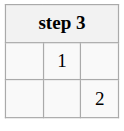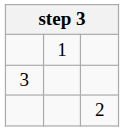+ row: 3
